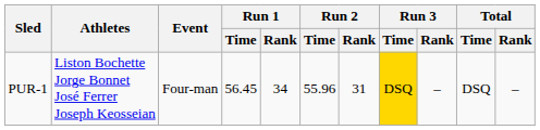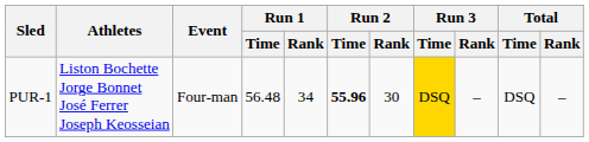PUR-1 | Run 1 / Time: 56.45 -> 56.48
PUR-1 | Run 2 / Time: normal -> bold
PUR-1 | Run 2 / Rank: 31 -> 30
